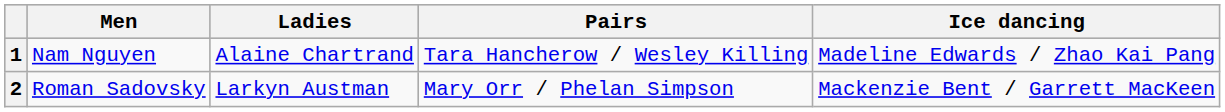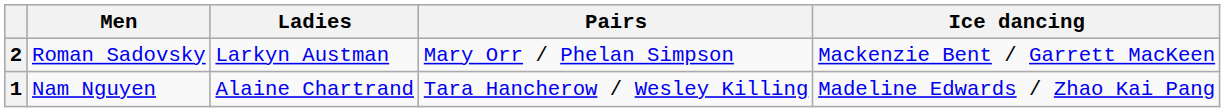rows swapped: 1 <-> 2
